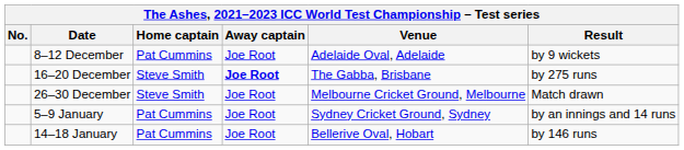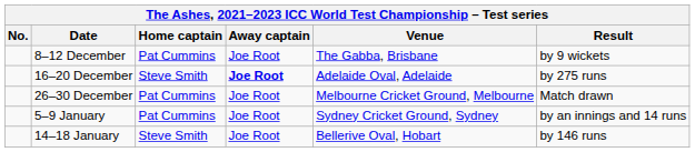8–12 December | Venue: Adelaide Oval, Adelaide -> The Gabba, Brisbane
16–20 December | Venue: The Gabba, Brisbane -> Adelaide Oval, Adelaide
26–30 December | Home captain: Steve Smith -> Pat Cummins
14–18 January | Home captain: Pat Cummins -> Steve Smith
